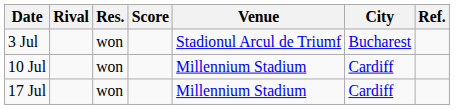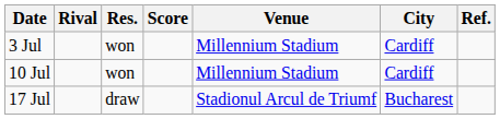3 Jul | Venue: Stadionul Arcul de Triumf -> Millennium Stadium
3 Jul | City: Bucharest -> Cardiff
17 Jul | Res.: won -> draw
17 Jul | Venue: Millennium Stadium -> Stadionul Arcul de Triumf
17 Jul | City: Cardiff -> Bucharest
